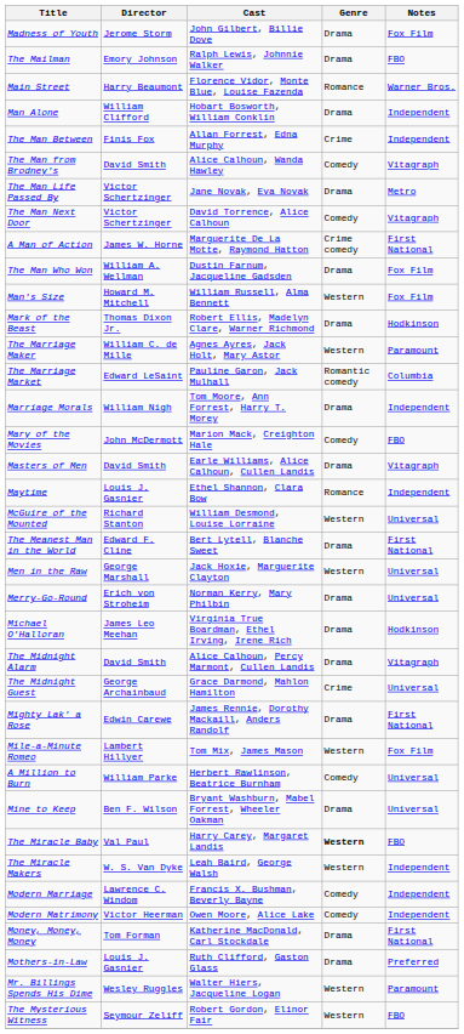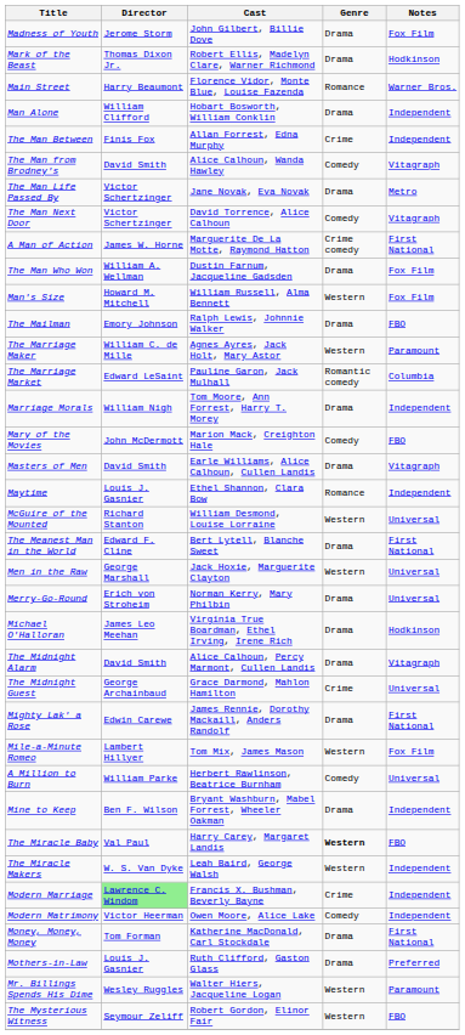rows swapped: The Mailman <-> Mark of the Beast
Mine to Keep | Notes: Universal -> Independent
Modern Marriage | Director: no background -> lightgreen background
Modern Marriage | Genre: Comedy -> Crime
